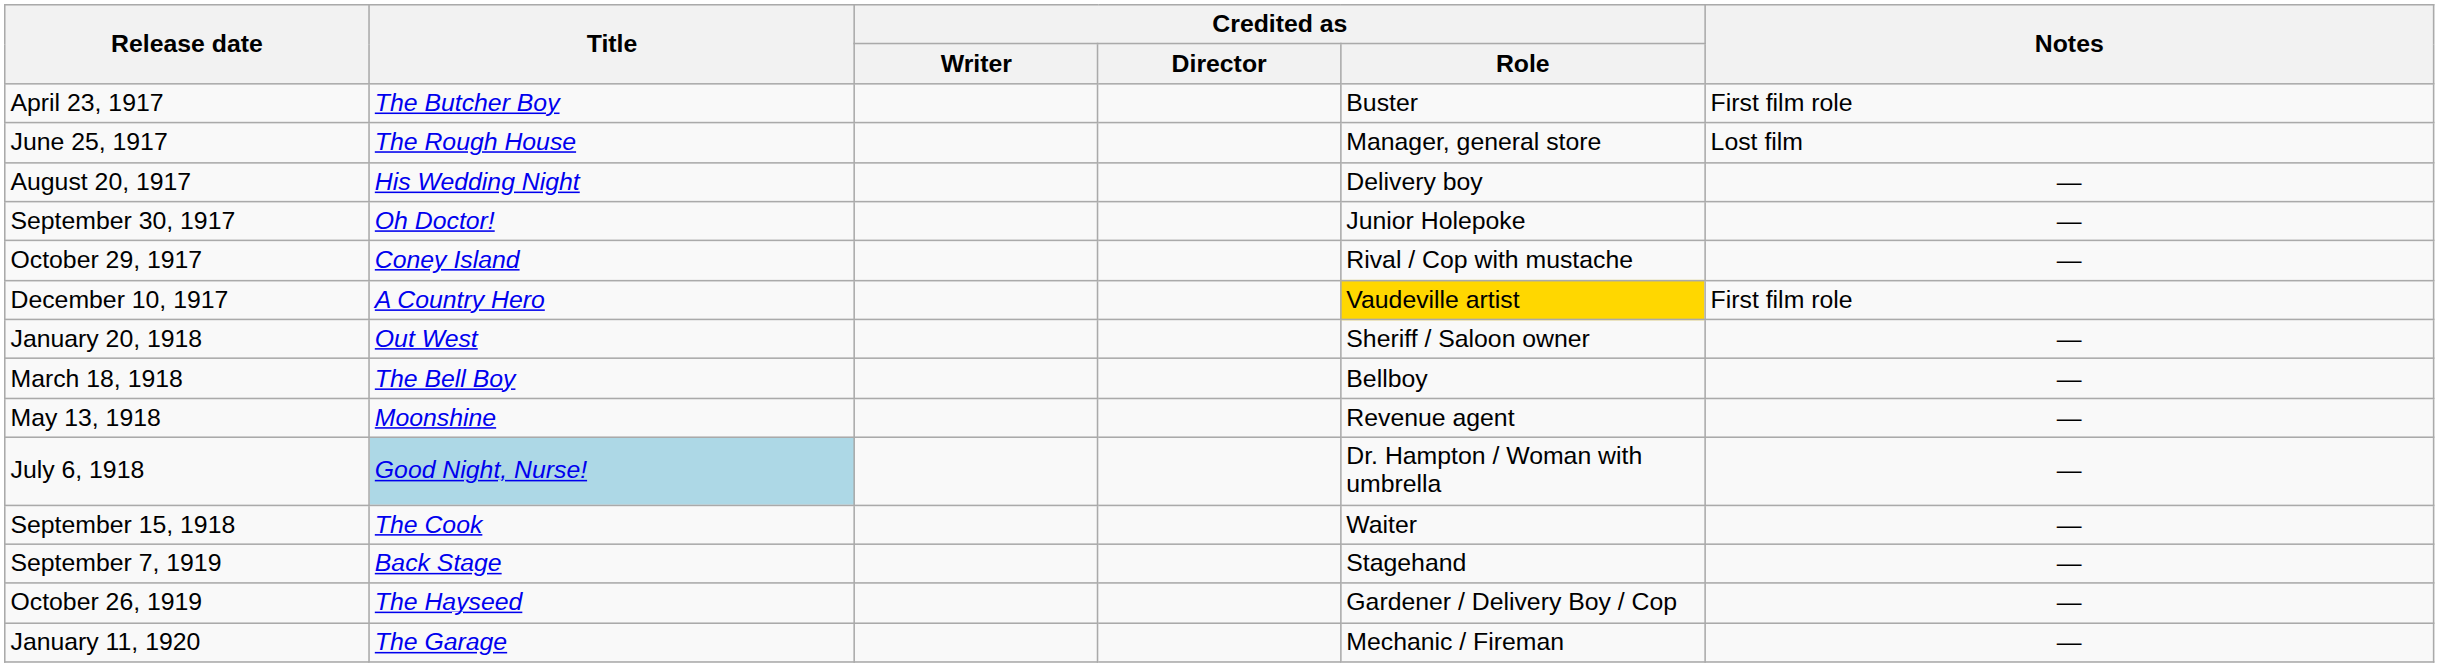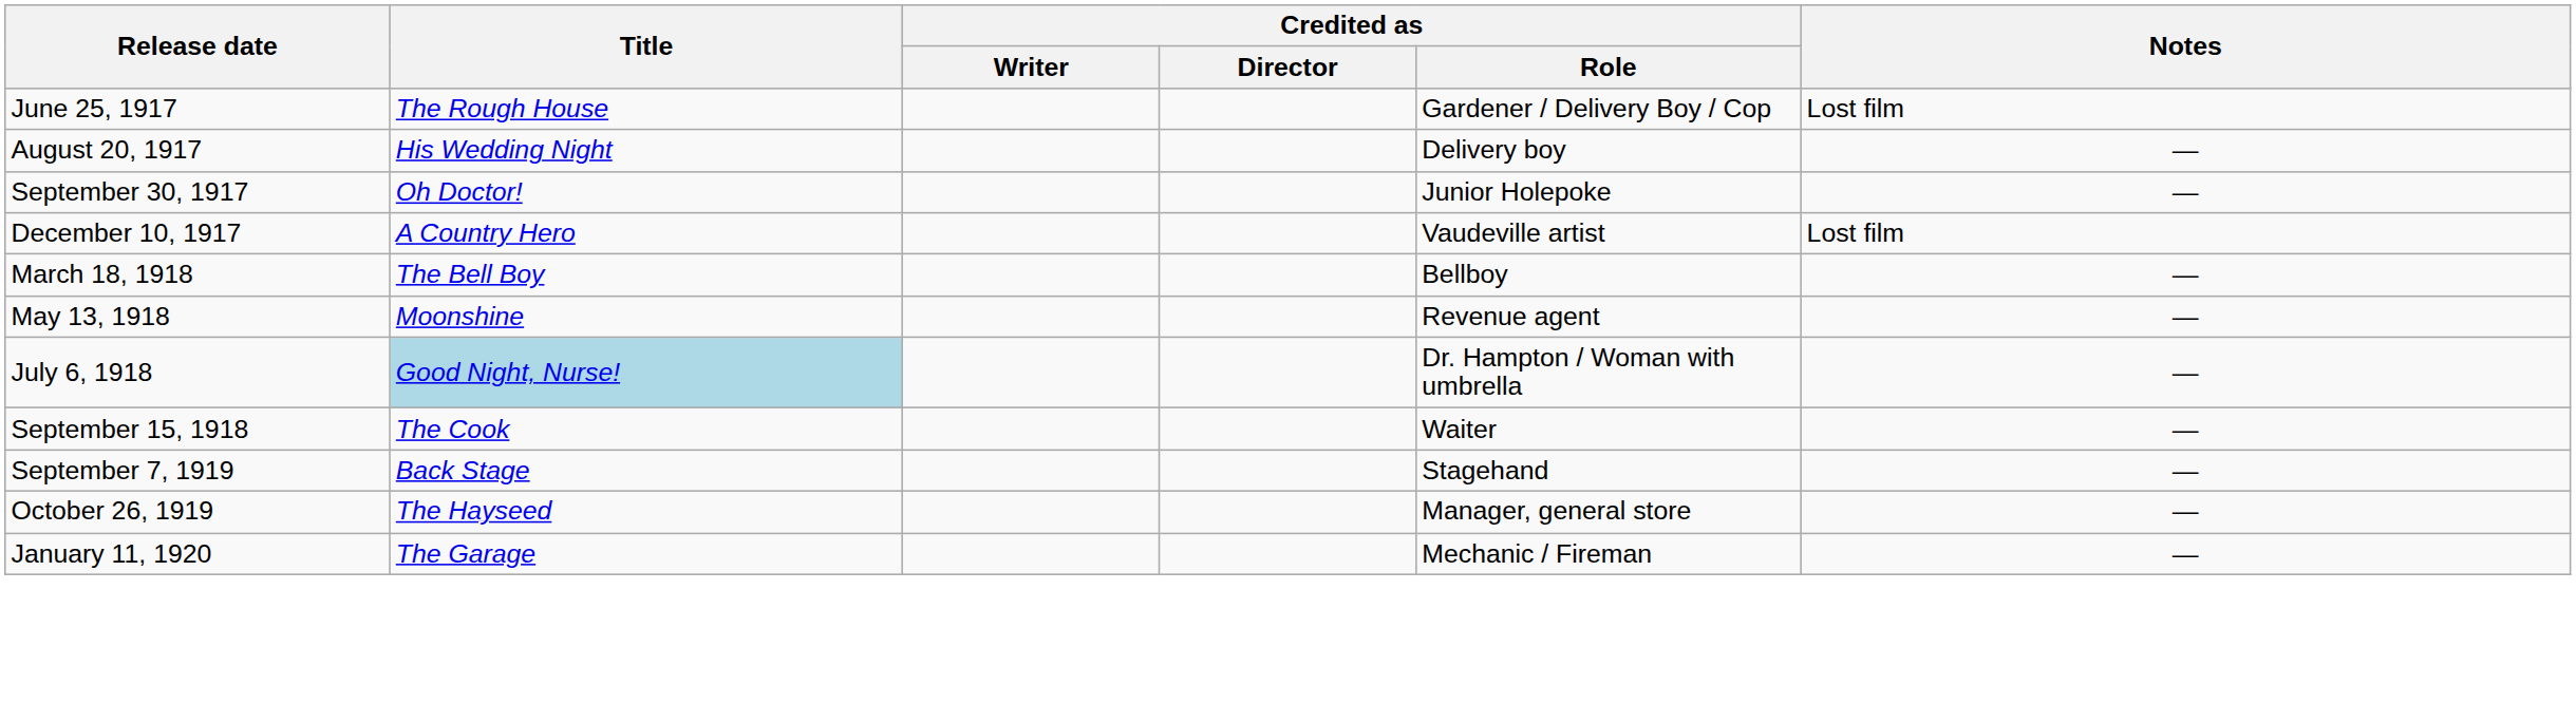- row: April 23, 1917 | The Butcher Boy | Buster | First film role
June 25, 1917 | Credited as / Role: Manager, general store -> Gardener / Delivery Boy / Cop
- row: October 29, 1917 | Coney Island | Rival / Cop with mustache | —
December 10, 1917 | Credited as / Role: gold background -> no background
December 10, 1917 | Notes: First film role -> Lost film
- row: January 20, 1918 | Out West | Sheriff / Saloon owner | —
October 26, 1919 | Credited as / Role: Gardener / Delivery Boy / Cop -> Manager, general store
